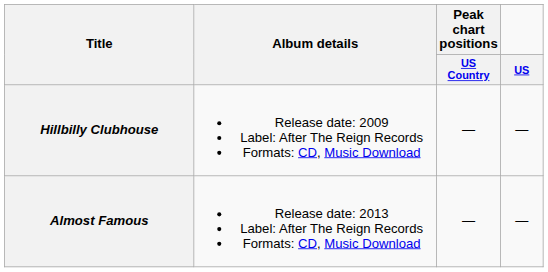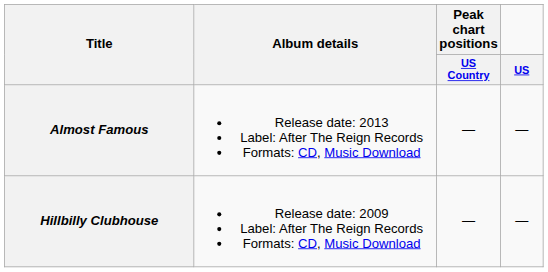rows swapped: Hillbilly Clubhouse <-> Almost Famous
